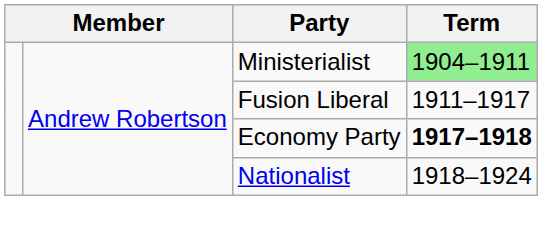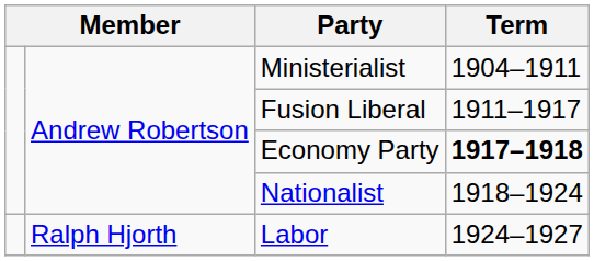Ministerialist | Term: lightgreen background -> no background
+ row: Ralph Hjorth | Labor | 1924–1927
